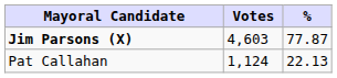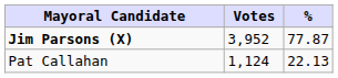Jim Parsons (X) | Votes: 4,603 -> 3,952
